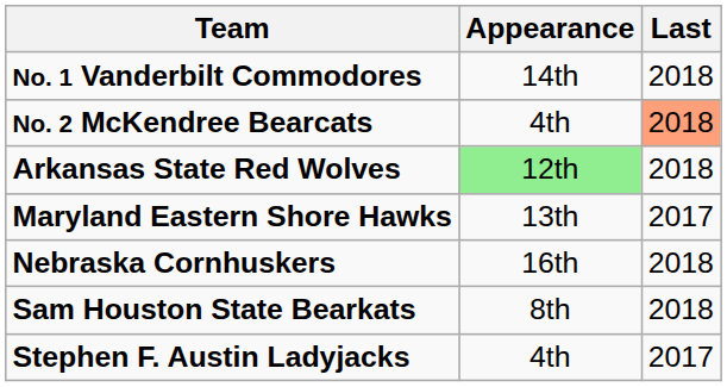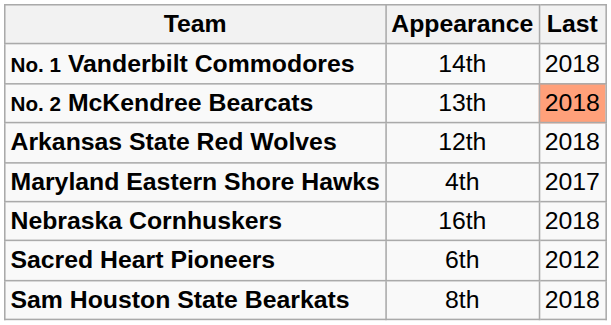No. 2 McKendree Bearcats | Appearance: 4th -> 13th
Arkansas State Red Wolves | Appearance: lightgreen background -> no background
Maryland Eastern Shore Hawks | Appearance: 13th -> 4th
+ row: Sacred Heart Pioneers | 6th | 2012
- row: Stephen F. Austin Ladyjacks | 4th | 2017
